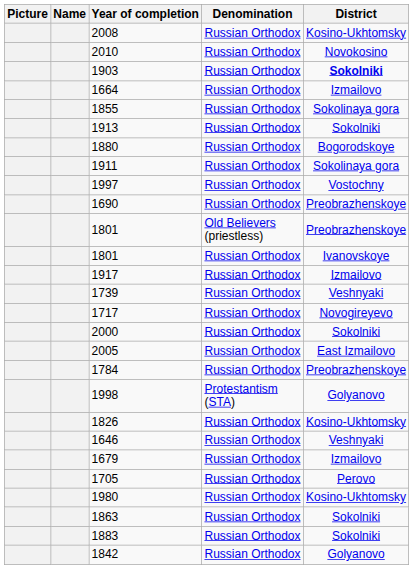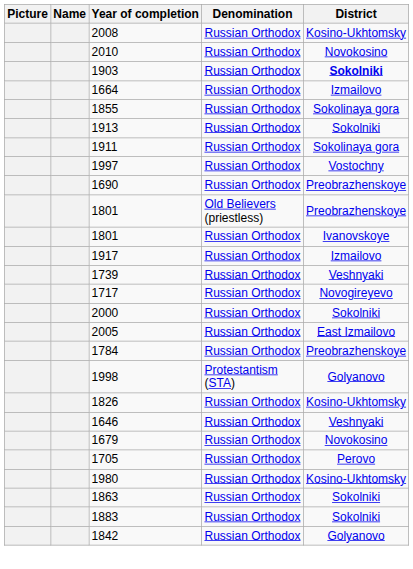- row: 1880 | Russian Orthodox | Bogorodskoye
1679 | District: Izmailovo -> Novokosino
